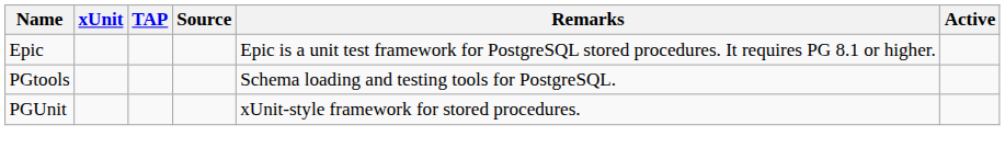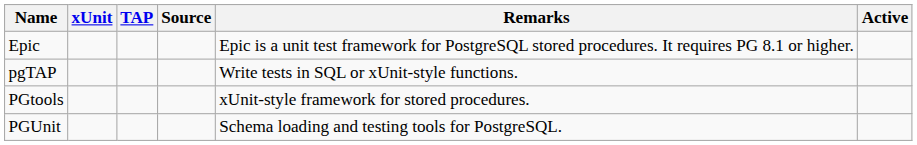+ row: pgTAP | Write tests in SQL or xUnit-style functions.
PGtools | Remarks: Schema loading and testing tools for PostgreSQL. -> xUnit-style framework for stored procedures.
PGUnit | Remarks: xUnit-style framework for stored procedures. -> Schema loading and testing tools for PostgreSQL.
